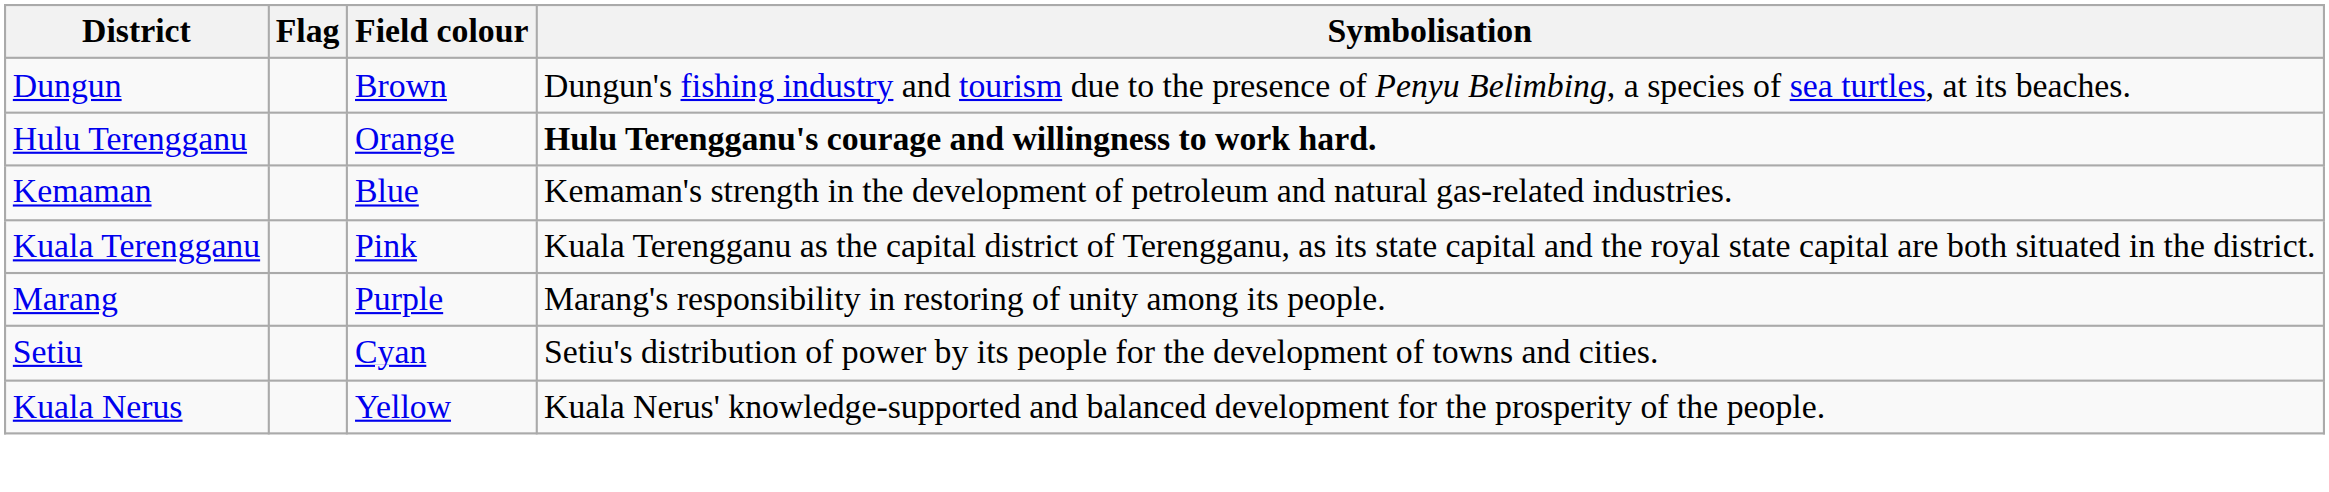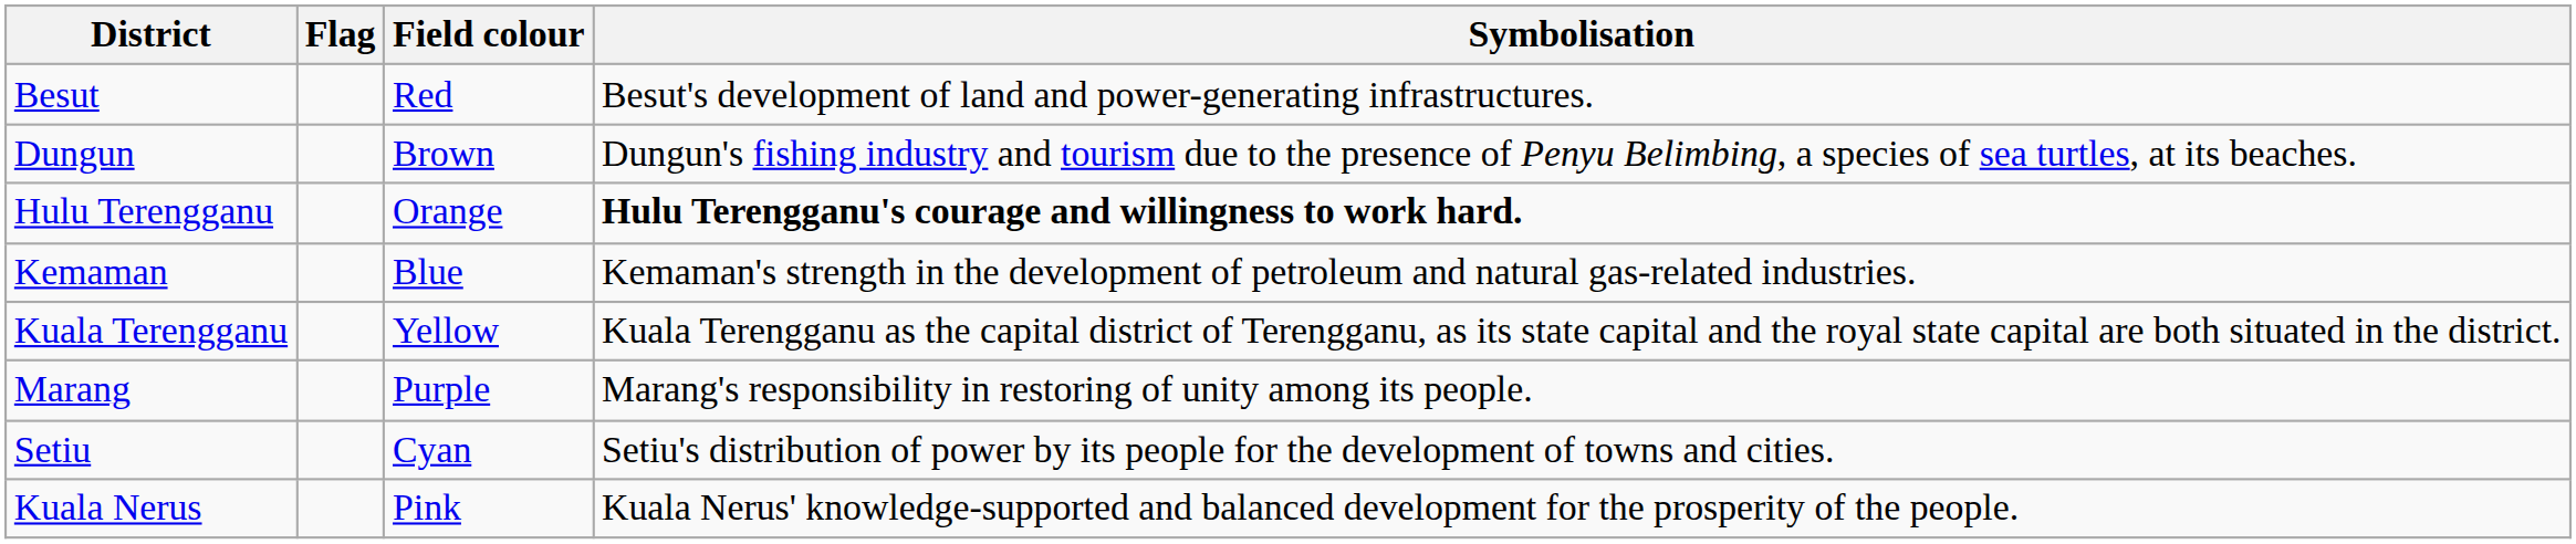+ row: Besut | Red | Besut's development of land and power-generating infrastructures.
Kuala Terengganu | Field colour: Pink -> Yellow
Kuala Nerus | Field colour: Yellow -> Pink
